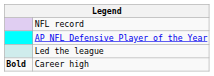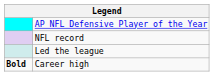rows swapped: AP NFL Defensive Player of the Year <-> NFL record
